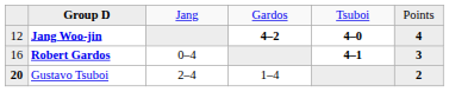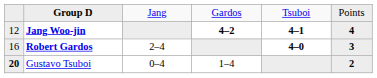Jang Woo-jin | column 5: 4–0 -> 4–1
Robert Gardos | column 3: 0–4 -> 2–4
Robert Gardos | column 5: 4–1 -> 4–0
Gustavo Tsuboi | column 3: 2–4 -> 0–4
